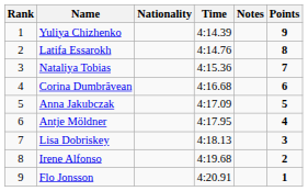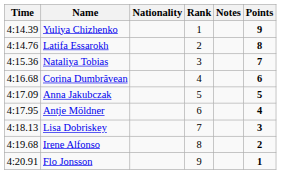columns swapped: Rank <-> Time
